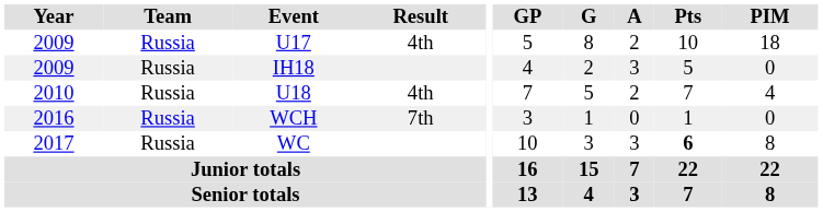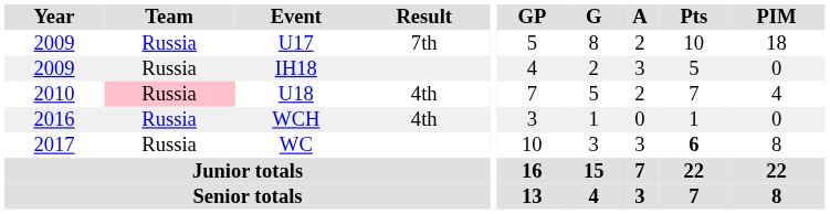U17 | Result: 4th -> 7th
U18 | Team: no background -> pink background
WCH | Result: 7th -> 4th
